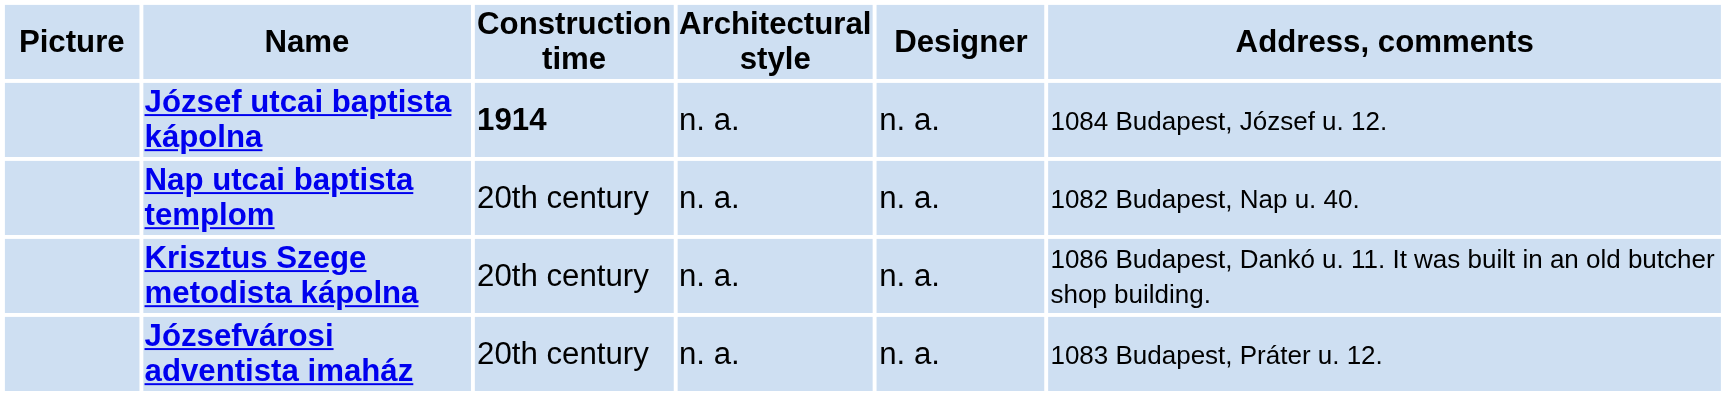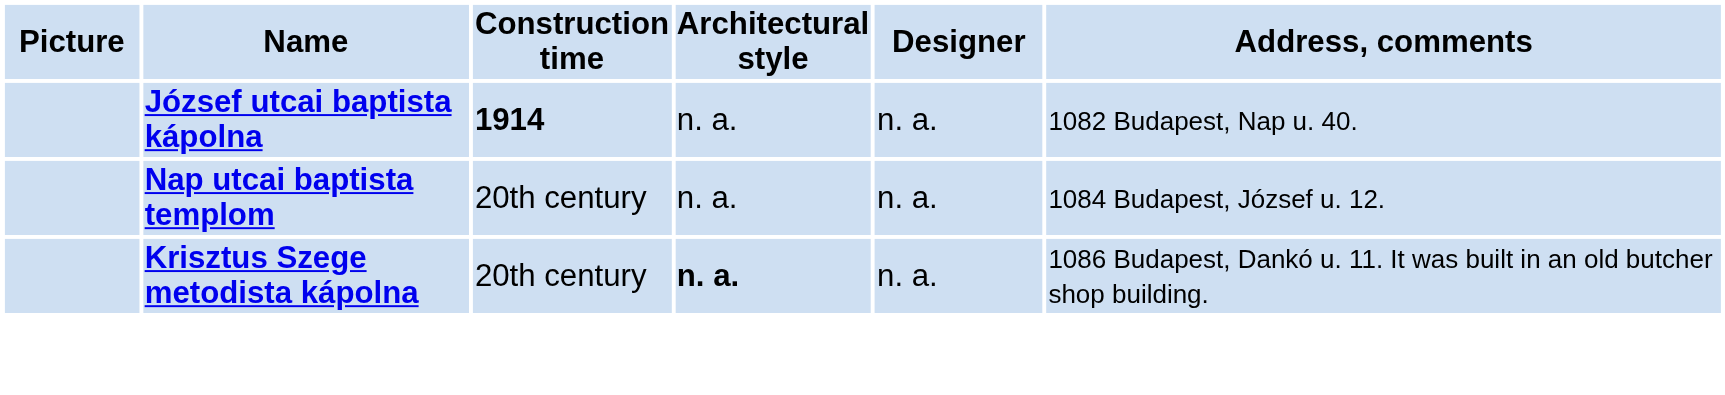József utcai baptista kápolna | Address, comments: 1084 Budapest, József u. 12. -> 1082 Budapest, Nap u. 40.
Nap utcai baptista templom | Address, comments: 1082 Budapest, Nap u. 40. -> 1084 Budapest, József u. 12.
Krisztus Szege metodista kápolna | Architectural style: normal -> bold
- row: Józsefvárosi adventista imaház | 20th century | n. a. | n. a. | 1083 Budapest, Práter u. 12.
